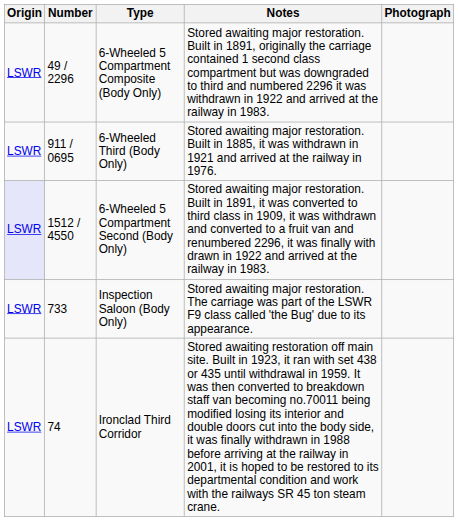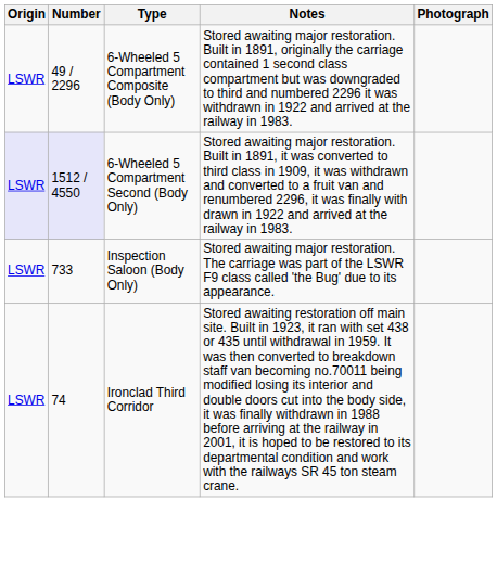- row: LSWR | 911 / 0695 | 6-Wheeled Third (Body Only) | Stored awaiting major restoration. Built in 1885, it was withdrawn in 1921 and arrived at the railway in 1976.
6-Wheeled 5 Compartment Second (Body Only) | Number: no background -> lavender background
